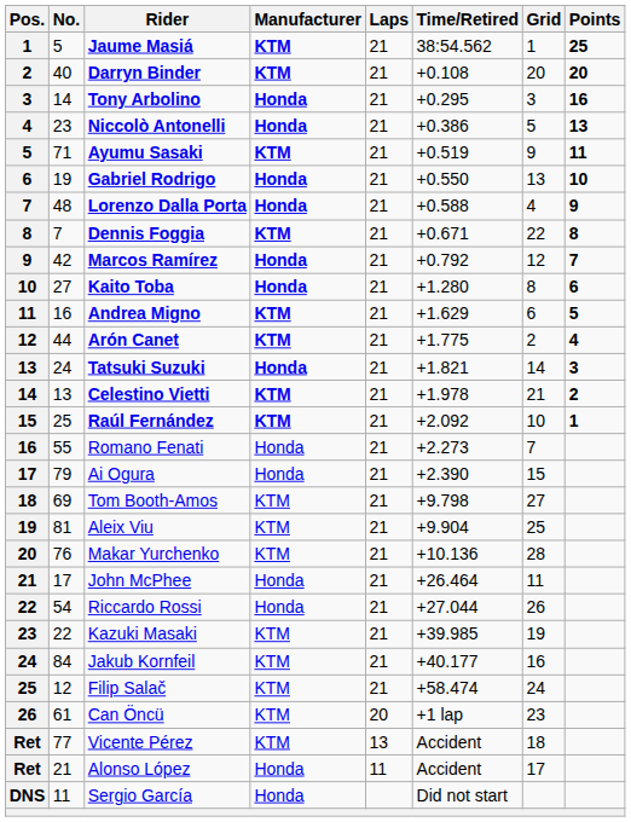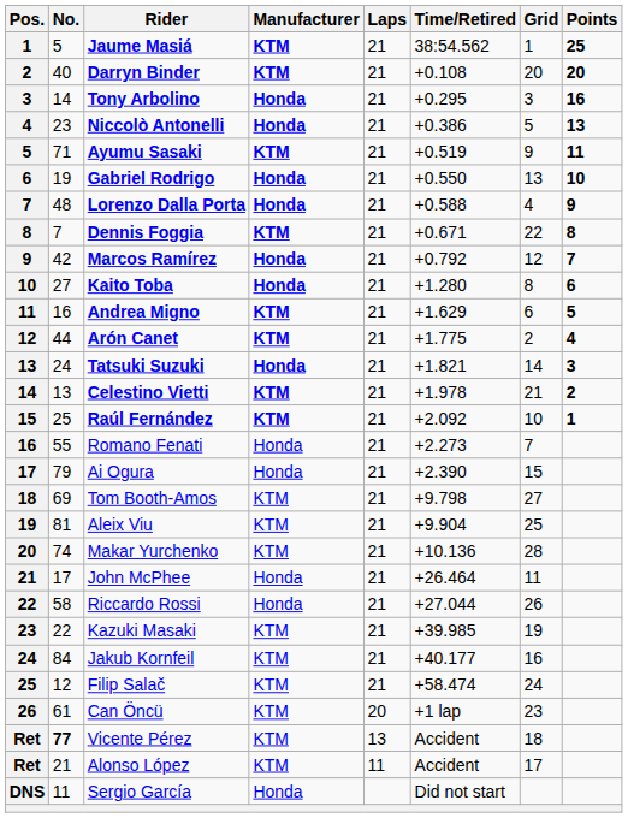Makar Yurchenko | No.: 76 -> 74
Riccardo Rossi | No.: 54 -> 58
Vicente Pérez | No.: normal -> bold
Alonso López | Manufacturer: Honda -> KTM
